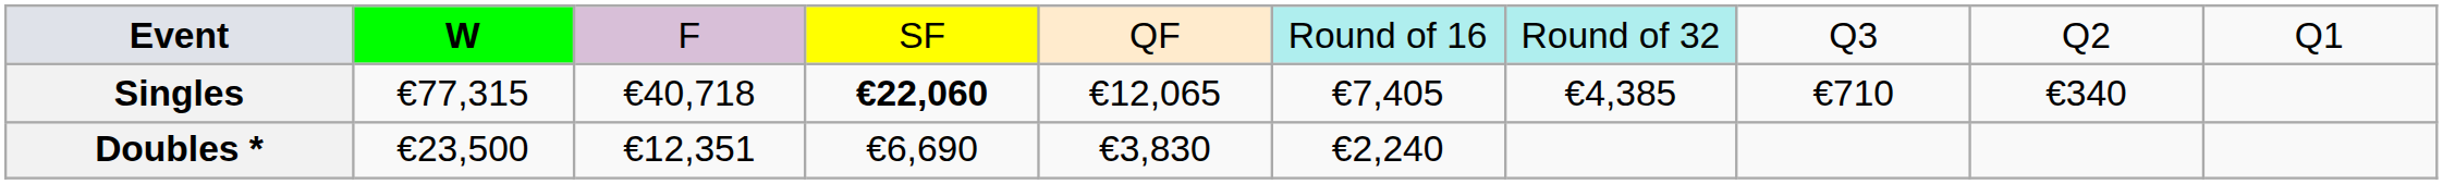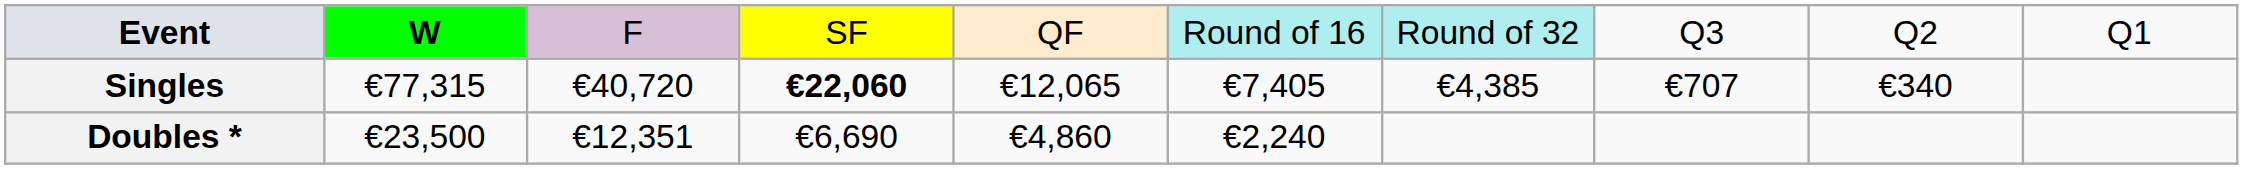Singles | column 3: €40,718 -> €40,720
Singles | column 8: €710 -> €707
Doubles * | column 5: €3,830 -> €4,860
